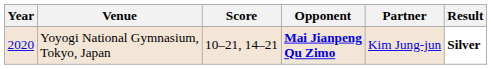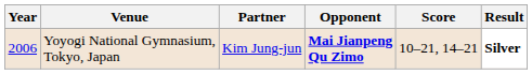columns swapped: Partner <-> Score
Yoyogi National Gymnasium, Tokyo, Japan | Year: 2020 -> 2006
